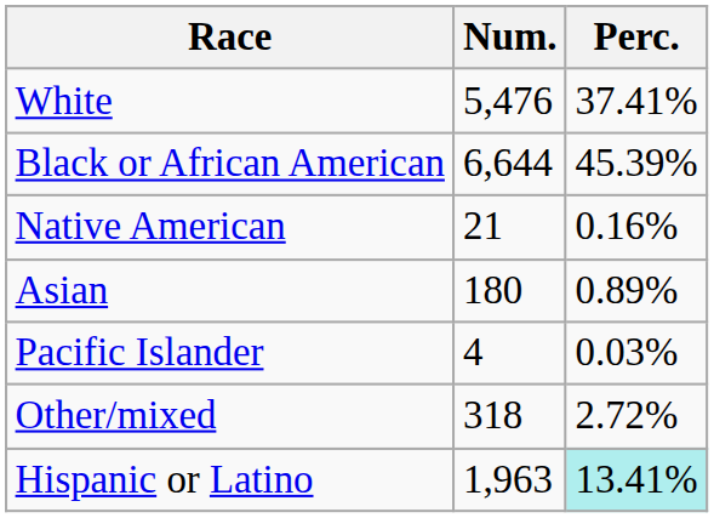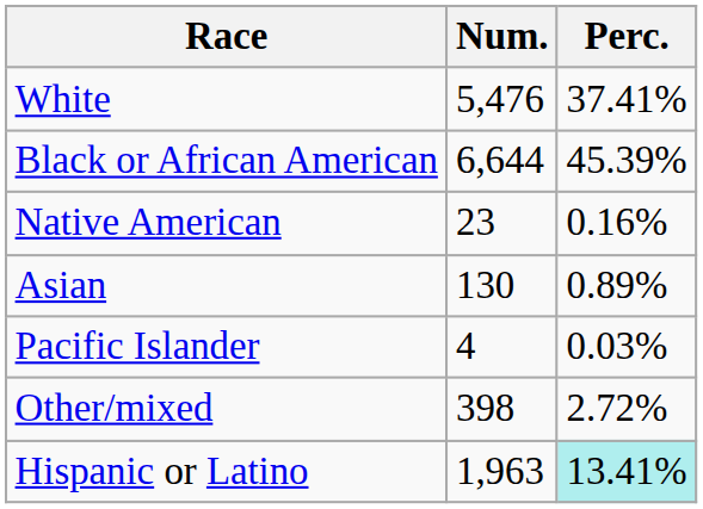Native American | Num.: 21 -> 23
Asian | Num.: 180 -> 130
Other/mixed | Num.: 318 -> 398
